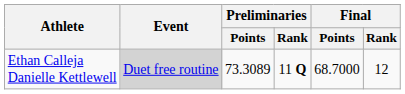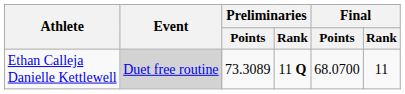Ethan Calleja Danielle Kettlewell | Final / Points: 68.7000 -> 68.0700
Ethan Calleja Danielle Kettlewell | Final / Rank: 12 -> 11
